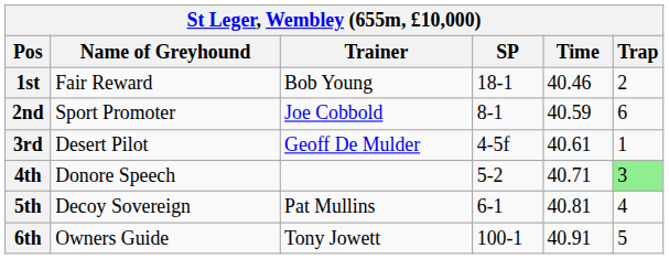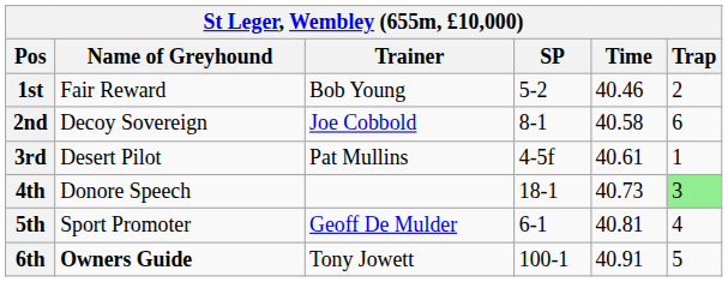1st | SP: 18-1 -> 5-2
2nd | Name of Greyhound: Sport Promoter -> Decoy Sovereign
2nd | Time: 40.59 -> 40.58
3rd | Trainer: Geoff De Mulder -> Pat Mullins
4th | SP: 5-2 -> 18-1
4th | Time: 40.71 -> 40.73
5th | Name of Greyhound: Decoy Sovereign -> Sport Promoter
5th | Trainer: Pat Mullins -> Geoff De Mulder
6th | Name of Greyhound: normal -> bold
